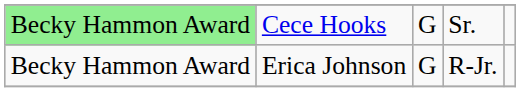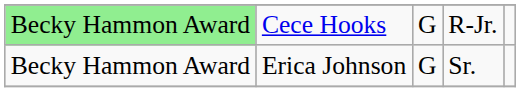Cece Hooks | column 4: Sr. -> R-Jr.
Erica Johnson | column 4: R-Jr. -> Sr.
